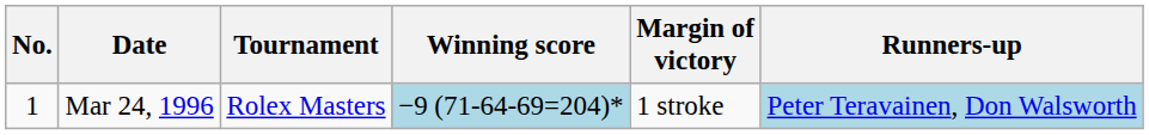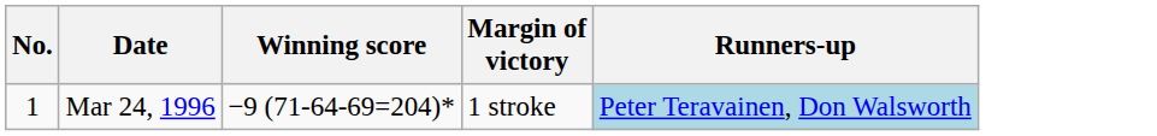- column: Tournament | Rolex Masters
Mar 24, 1996 | Winning score: lightblue background -> no background
